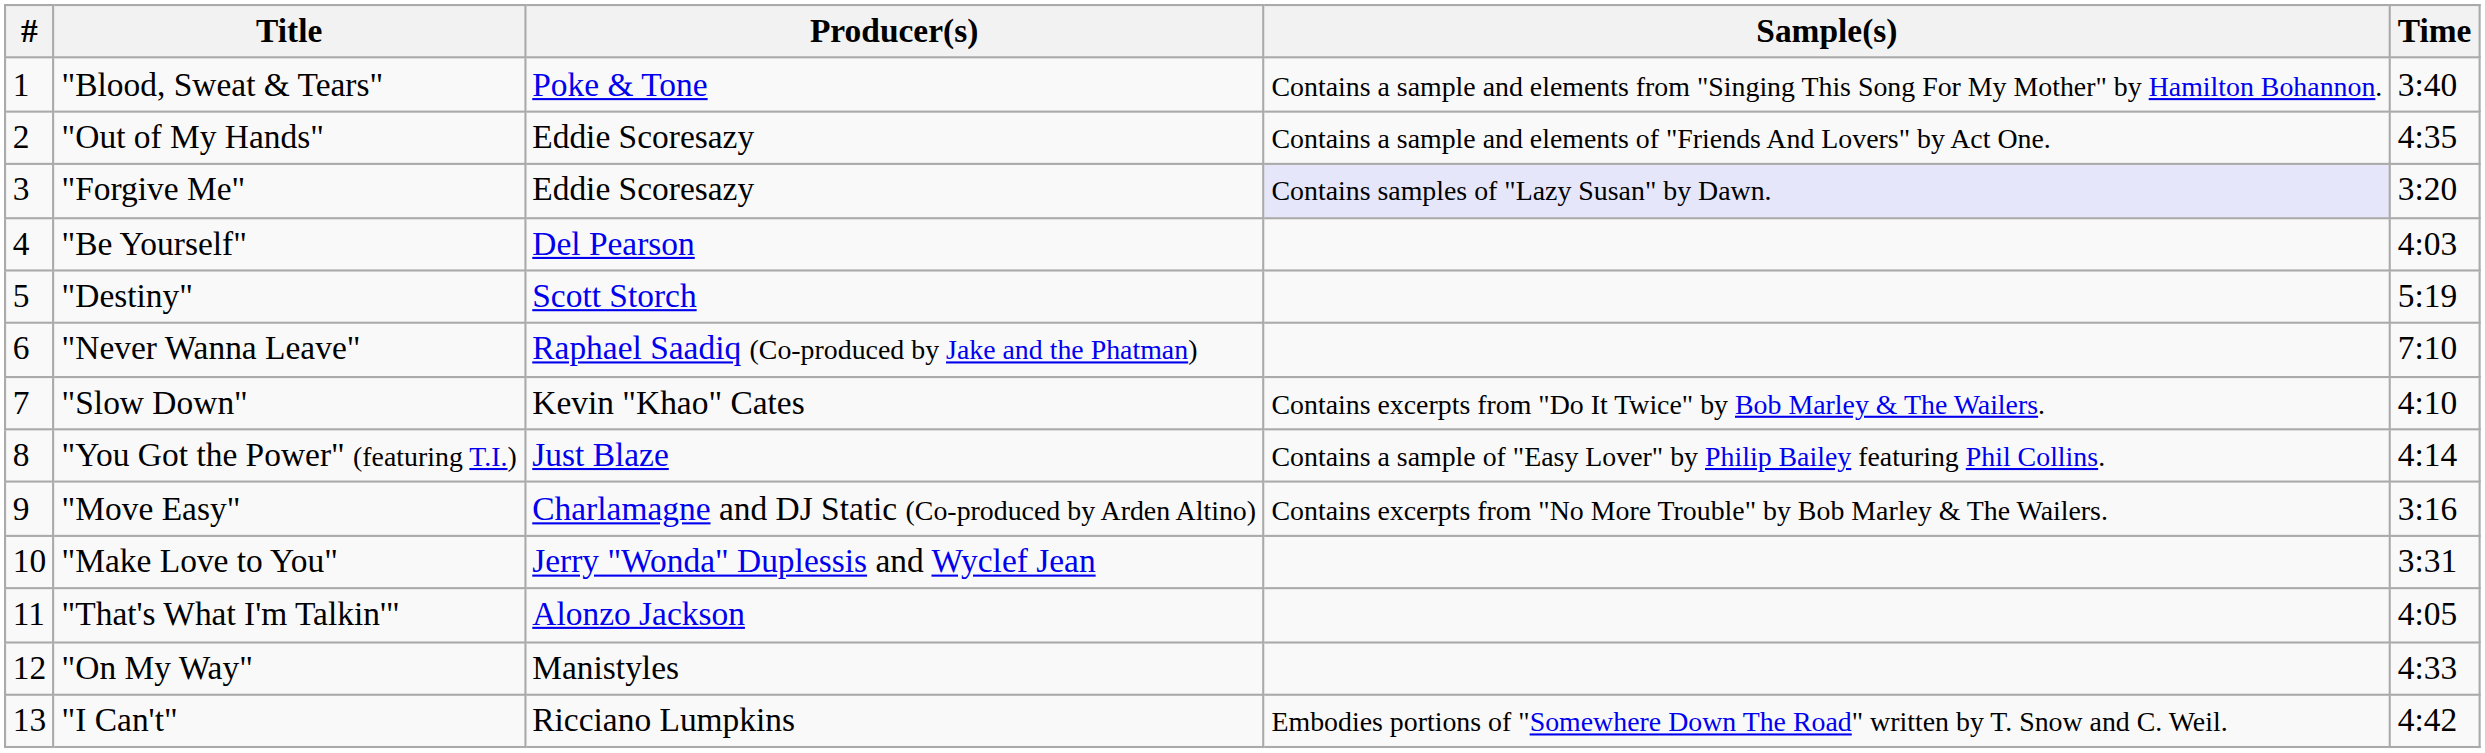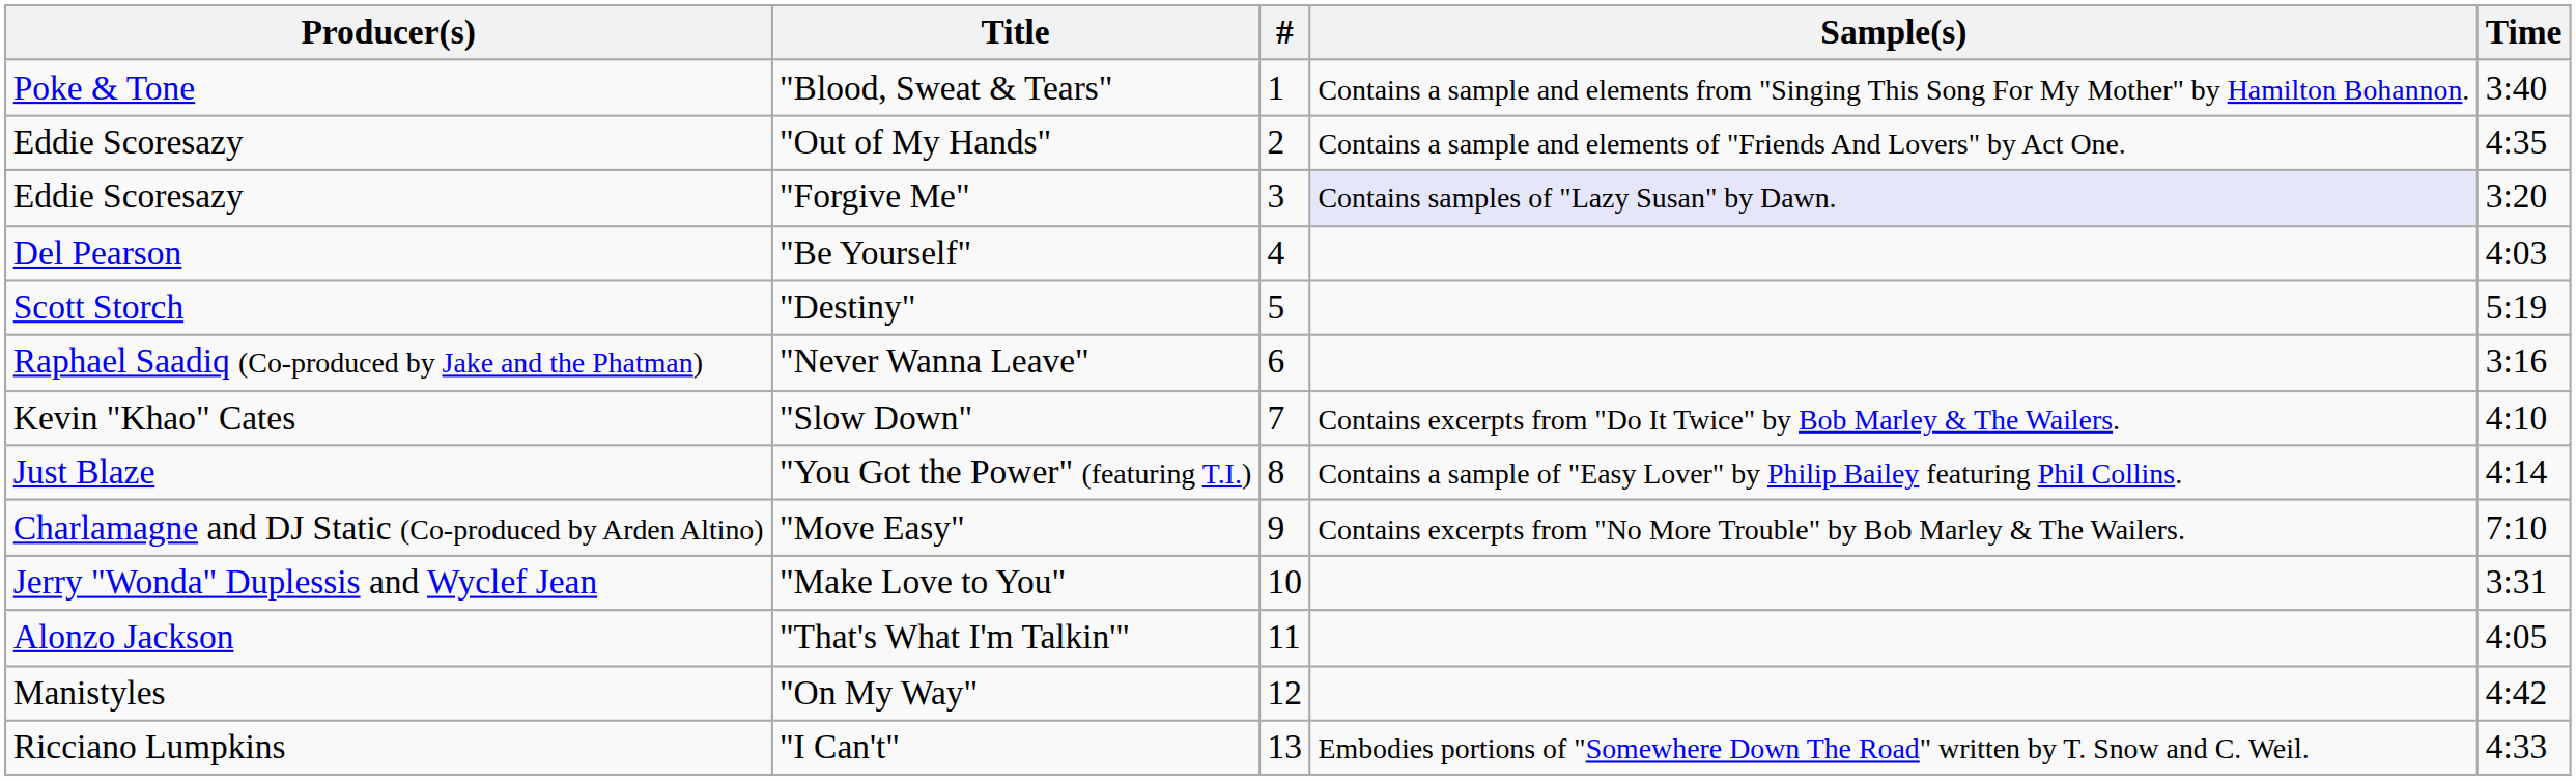columns swapped: # <-> Producer(s)
"Never Wanna Leave" | Time: 7:10 -> 3:16
"Move Easy" | Time: 3:16 -> 7:10
"On My Way" | Time: 4:33 -> 4:42
"I Can't" | Time: 4:42 -> 4:33
